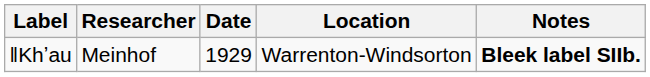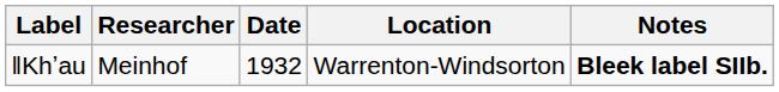ǁKhʼau | Date: 1929 -> 1932
